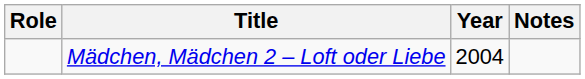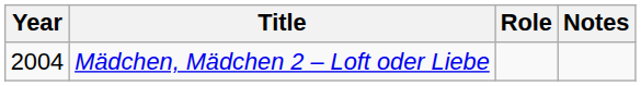columns swapped: Year <-> Role
